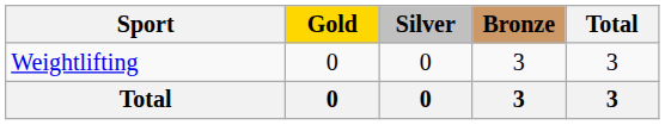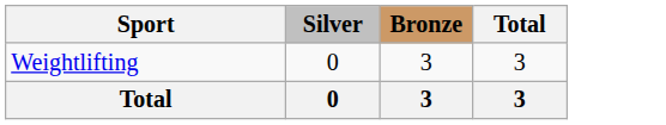- column: Gold | 0 | 0
